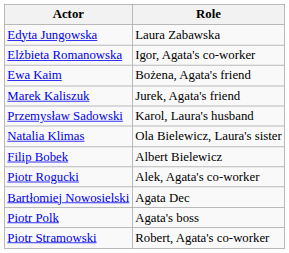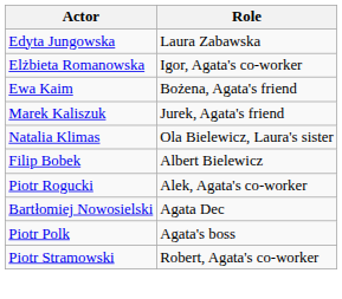- row: Przemysław Sadowski | Karol, Laura's husband
